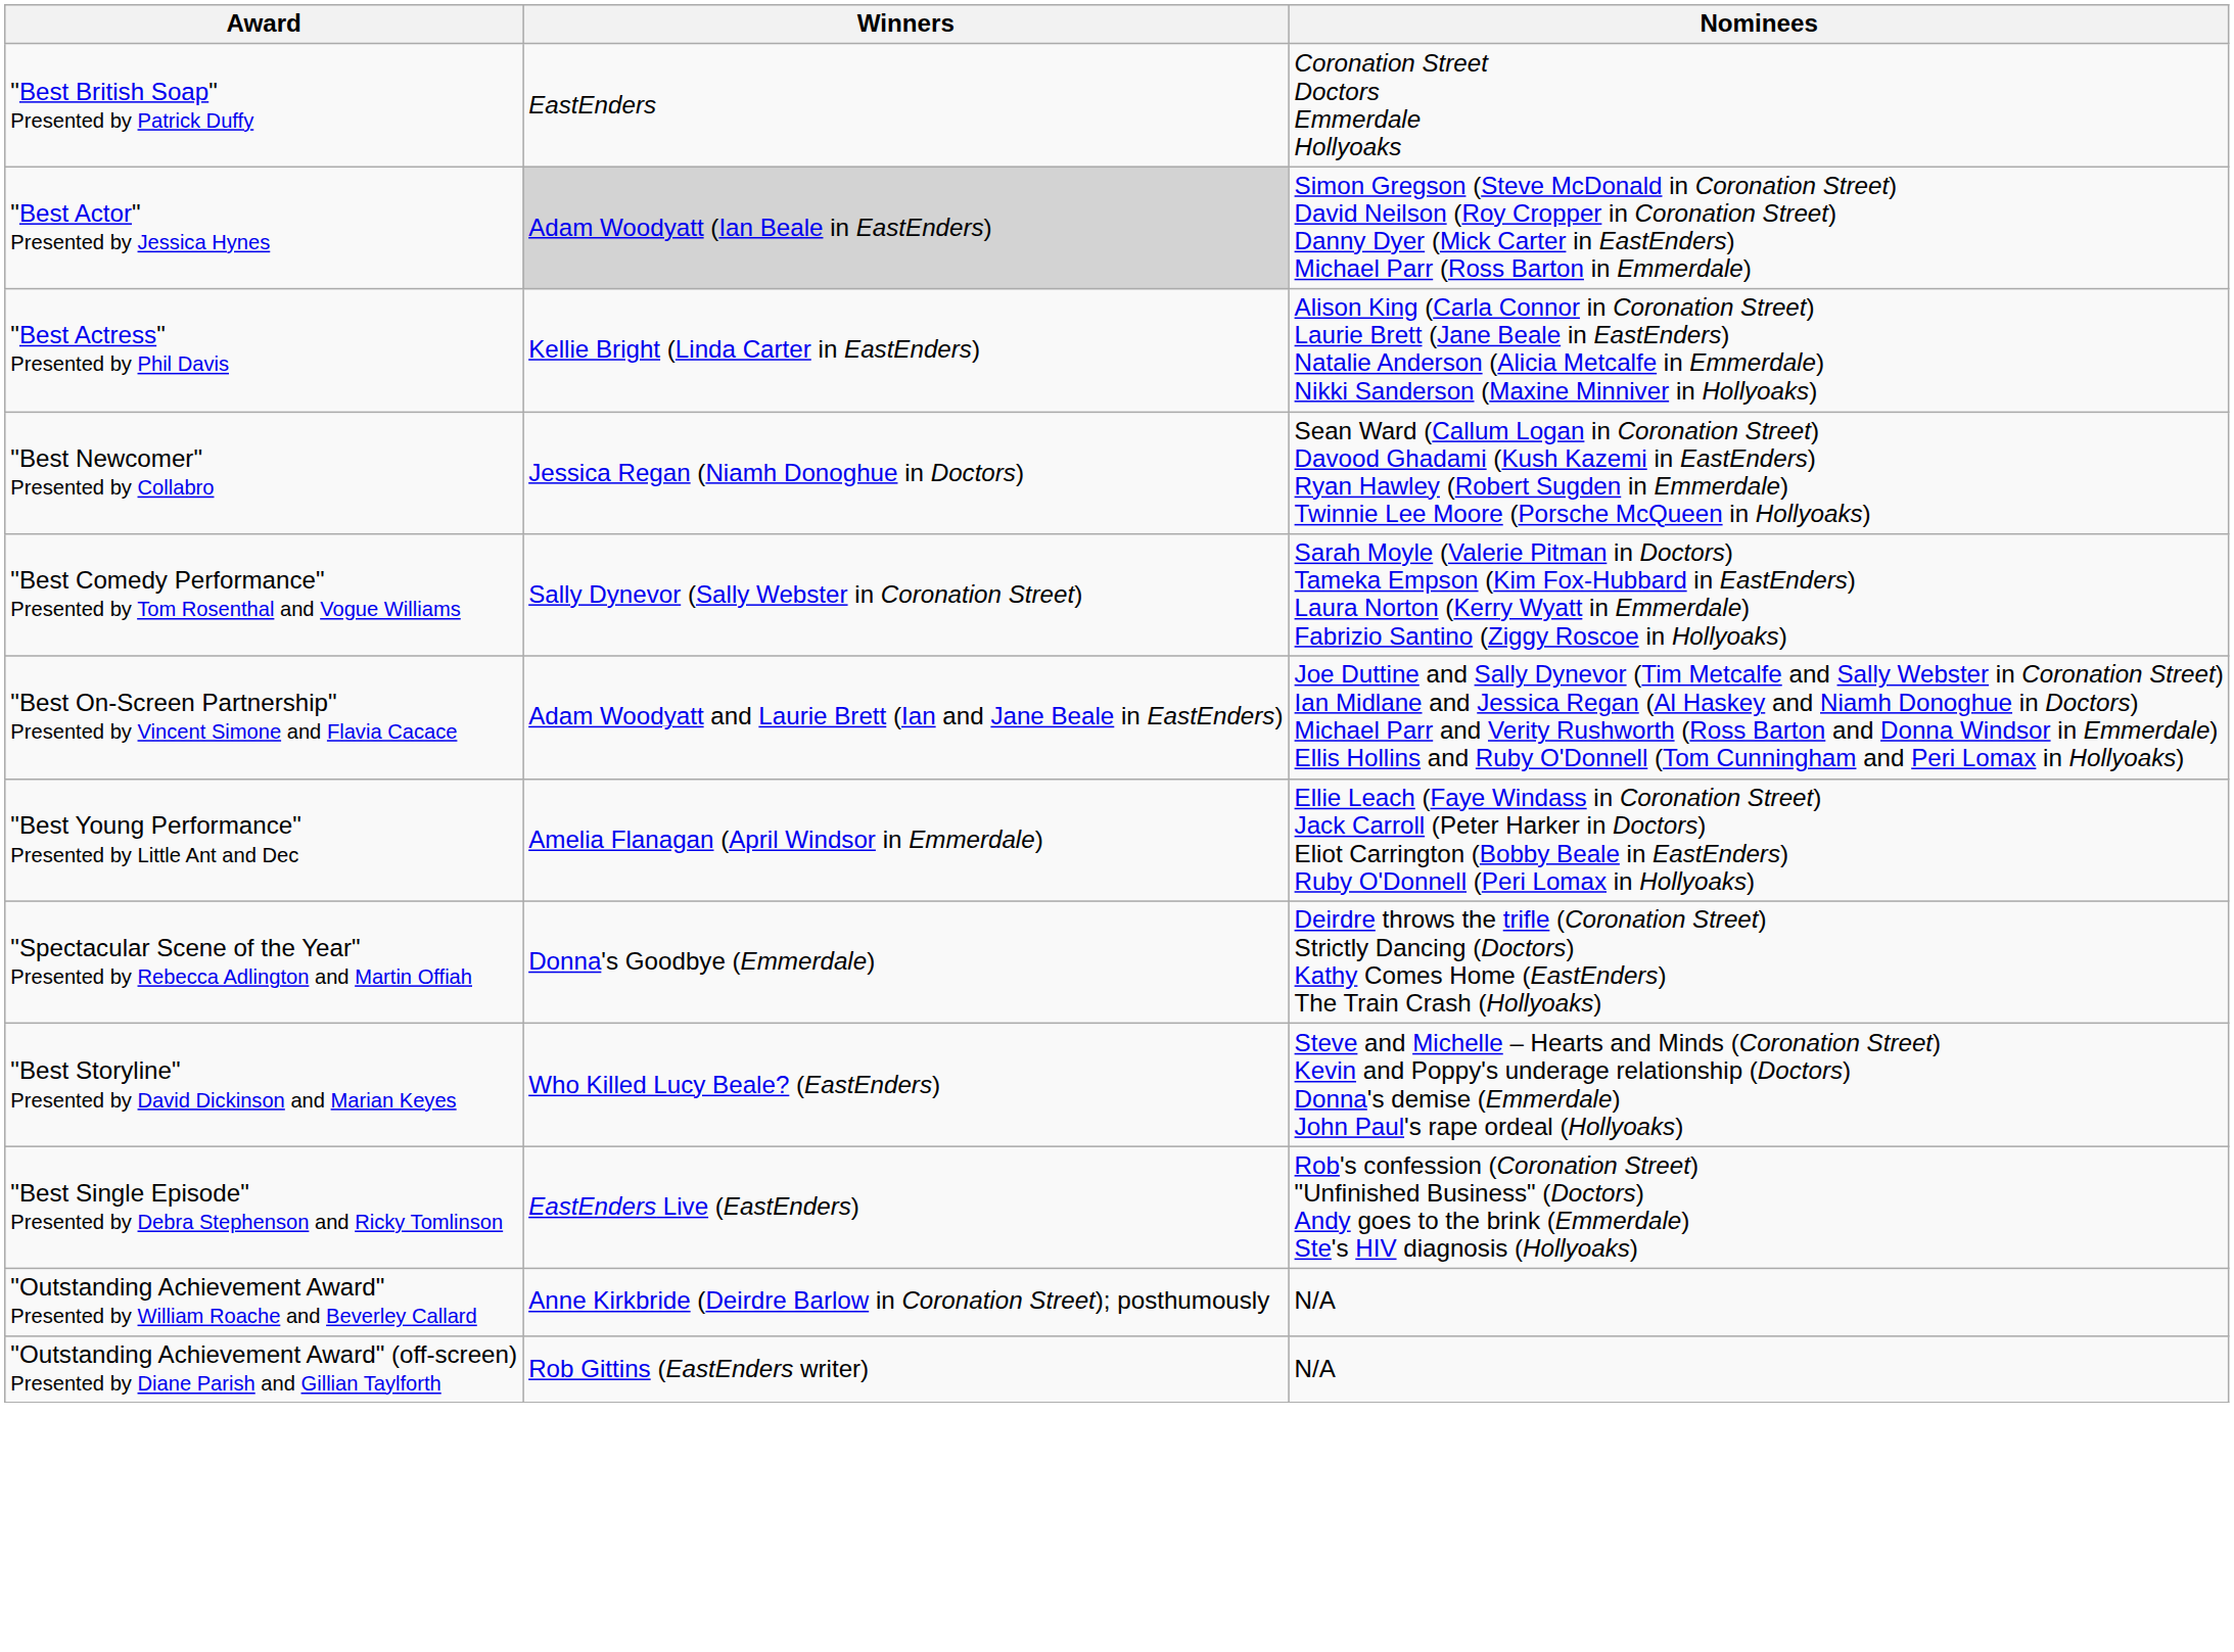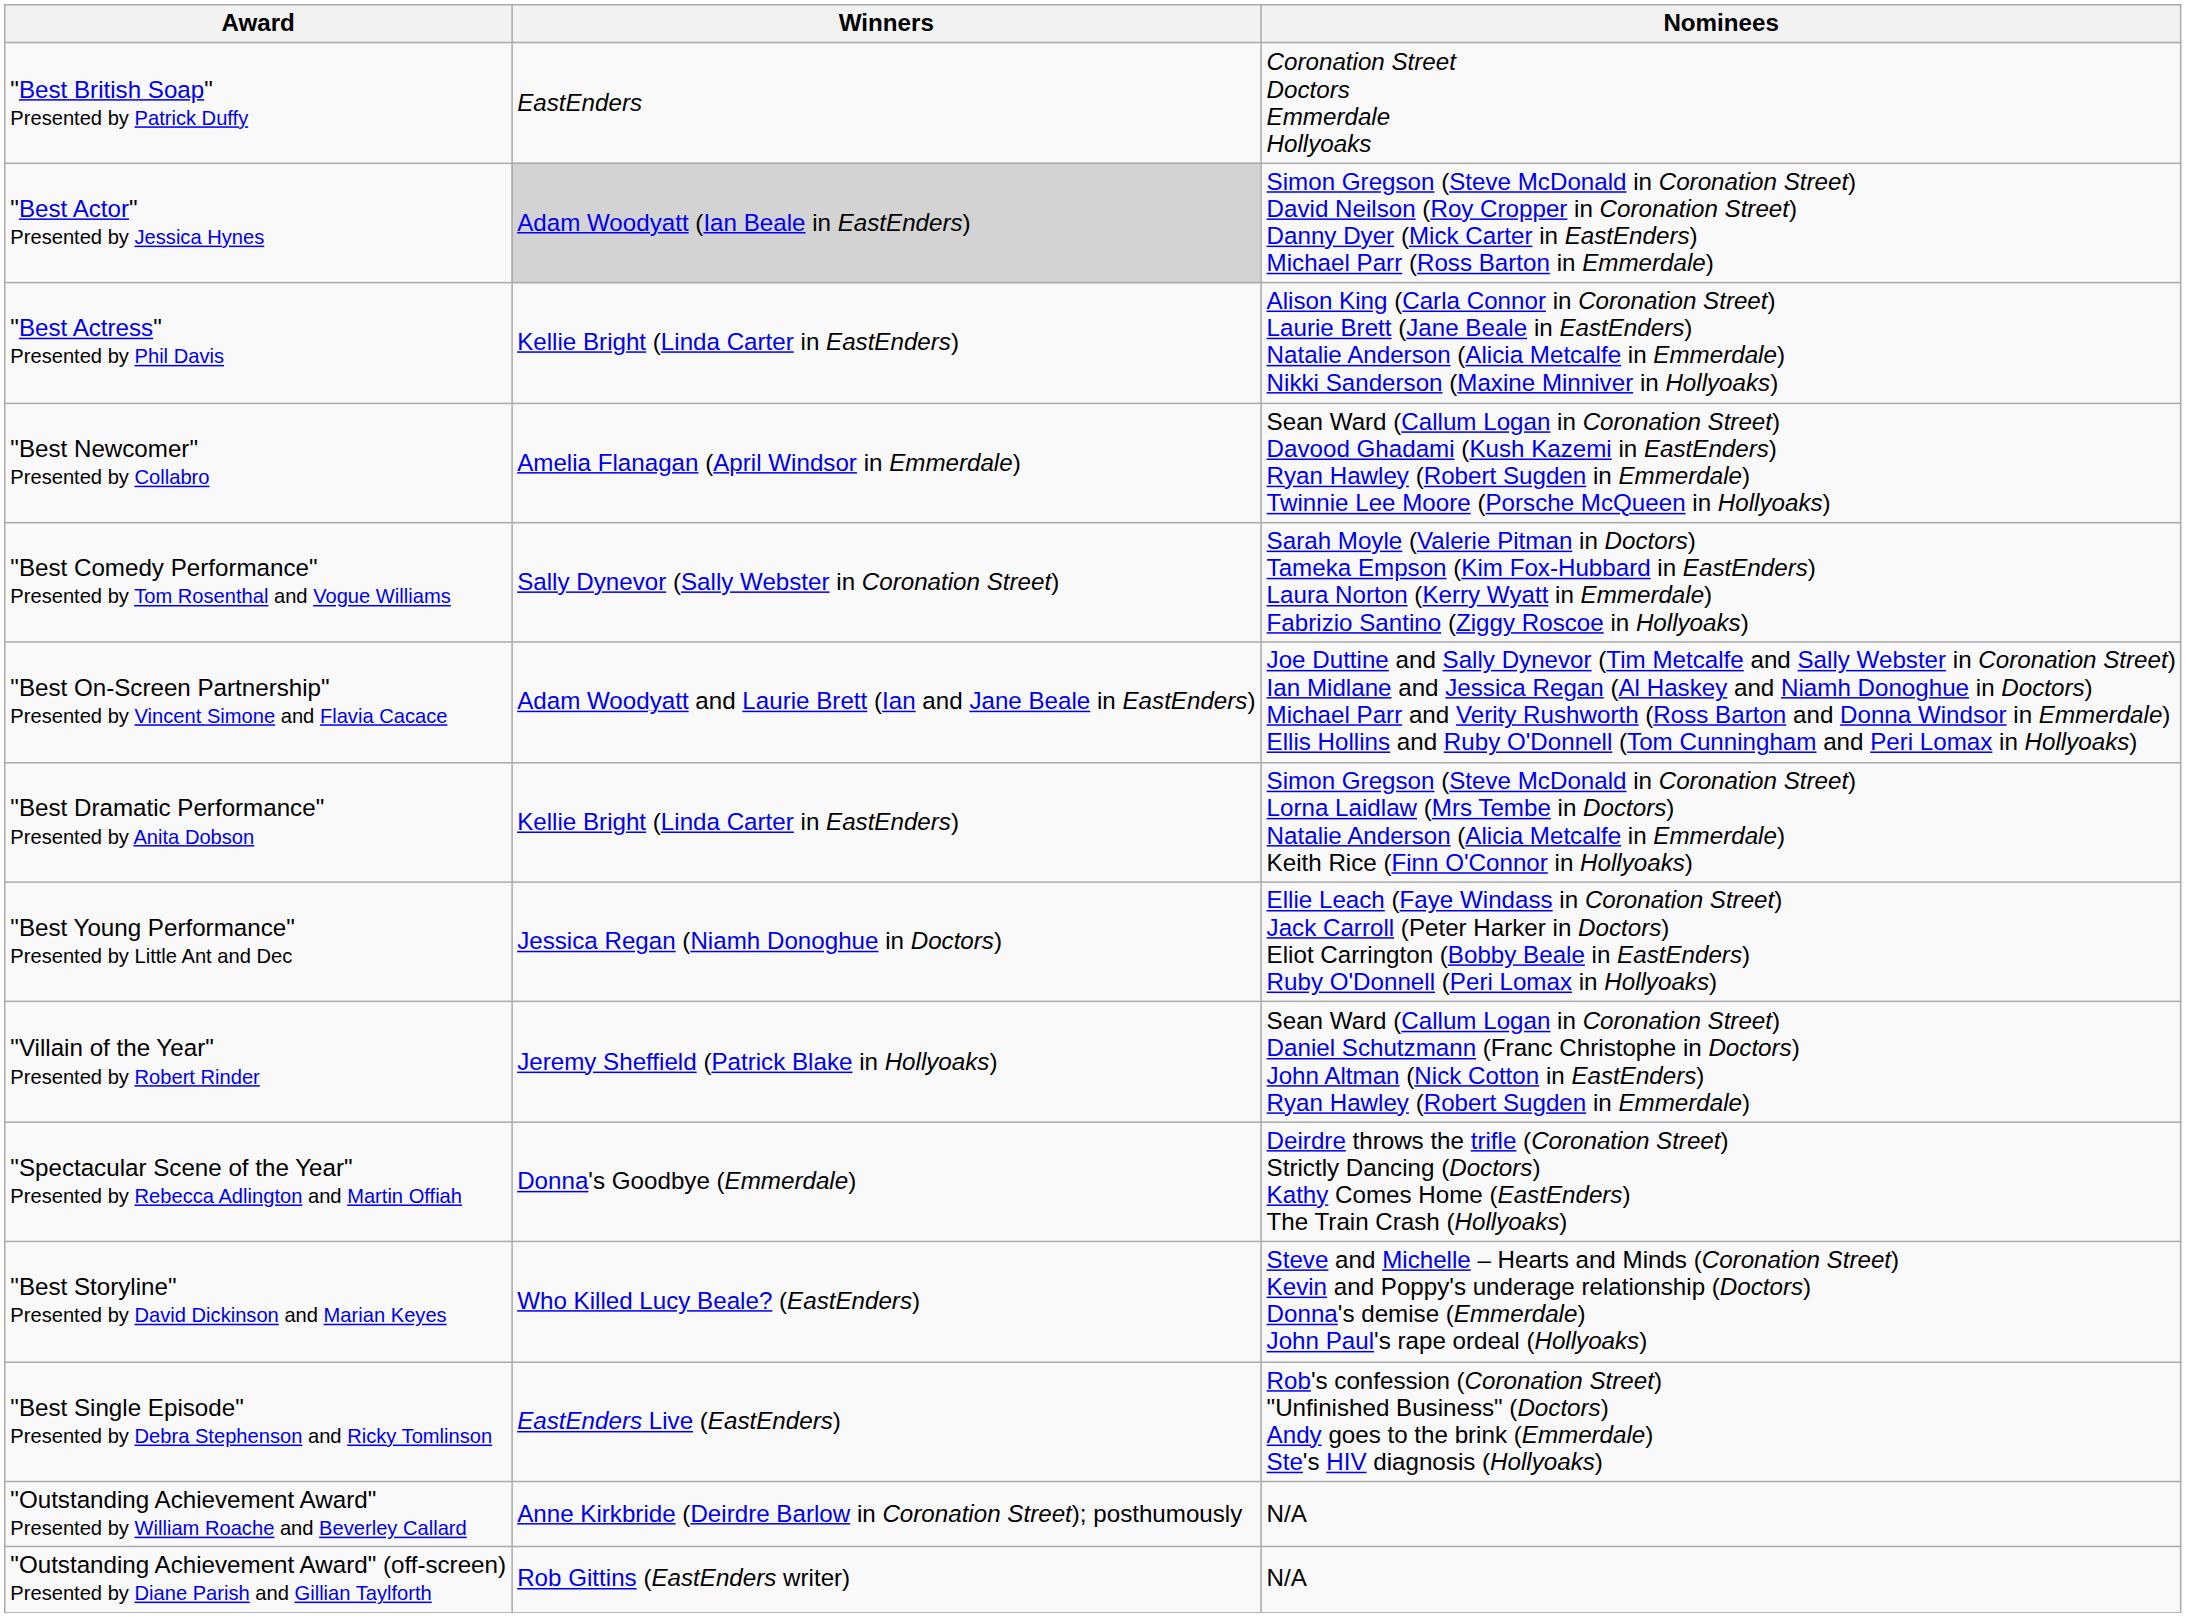"Best Newcomer" Presented by Collabro | Winners: Jessica Regan (Niamh Donoghue in Doctors) -> Amelia Flanagan (April Windsor in Emmerdale)
+ row: "Best Dramatic Performance" Presented by Anita Dobson | Kellie Bright (Linda Carter in EastEnders) | Simon Gregson (Steve McDonald in Coronation Street) Lorna Laidlaw (Mrs Tembe in Doctors) Natalie Anderson (Alicia Metcalfe in Emmerdale) Keith Rice (Finn O'Connor in Hollyoaks)
"Best Young Performance" Presented by Little Ant and Dec | Winners: Amelia Flanagan (April Windsor in Emmerdale) -> Jessica Regan (Niamh Donoghue in Doctors)
+ row: "Villain of the Year" Presented by Robert Rinder | Jeremy Sheffield (Patrick Blake in Hollyoaks) | Sean Ward (Callum Logan in Coronation Street) Daniel Schutzmann (Franc Christophe in Doctors) John Altman (Nick Cotton in EastEnders) Ryan Hawley (Robert Sugden in Emmerdale)
